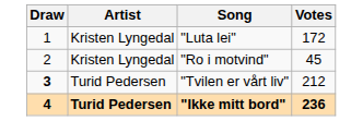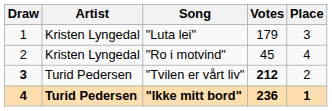+ column: Place | 3 | 4 | 2 | 1
"Luta lei" | Votes: 172 -> 179
"Tvilen er vårt liv" | Votes: normal -> bold
